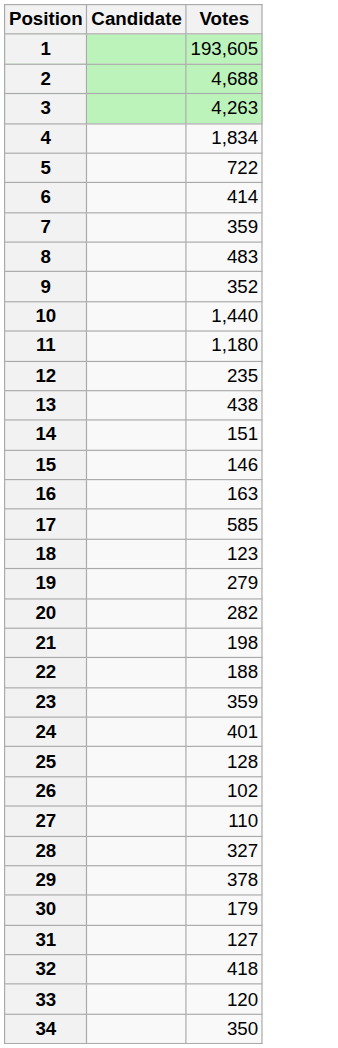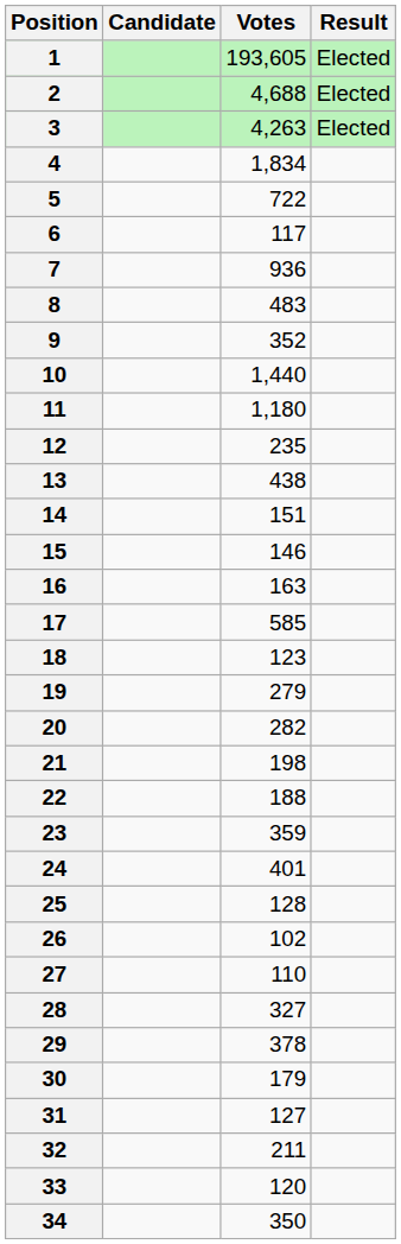+ column: Result | Elected | Elected | Elected
6 | Votes: 414 -> 117
7 | Votes: 359 -> 936
32 | Votes: 418 -> 211
